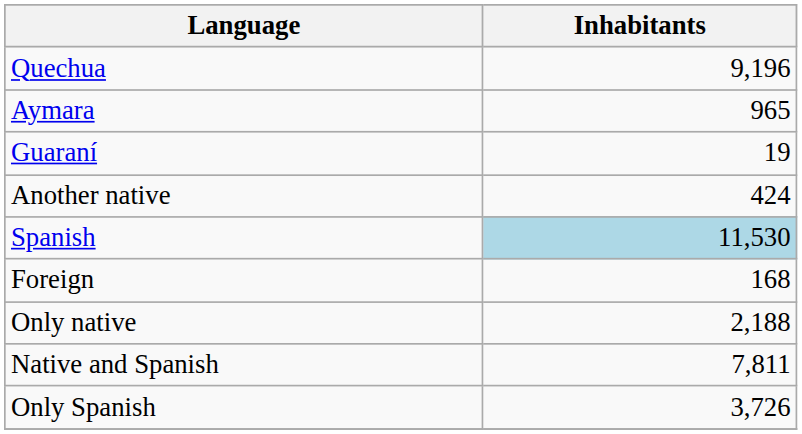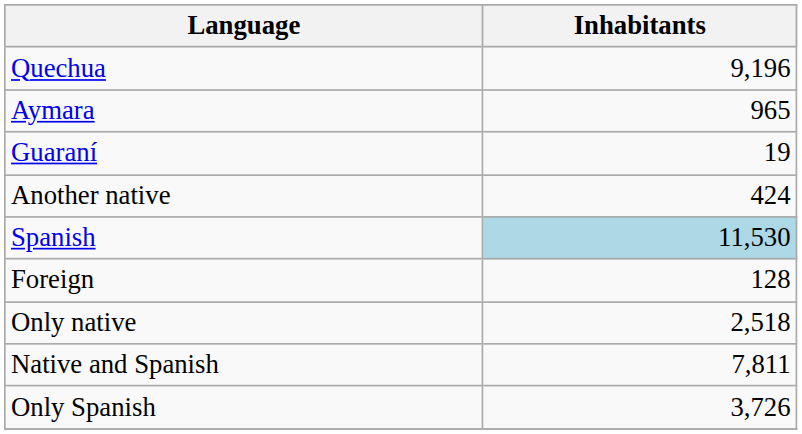Foreign | Inhabitants: 168 -> 128
Only native | Inhabitants: 2,188 -> 2,518
